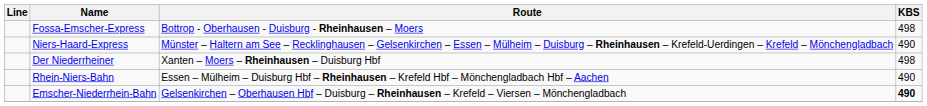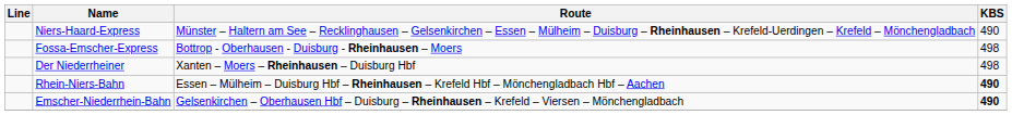rows swapped: Niers-Haard-Express <-> Fossa-Emscher-Express
Rhein-Niers-Bahn | KBS: normal -> bold
